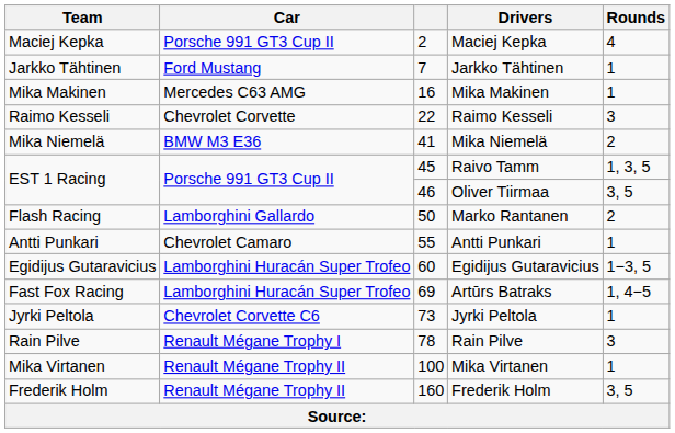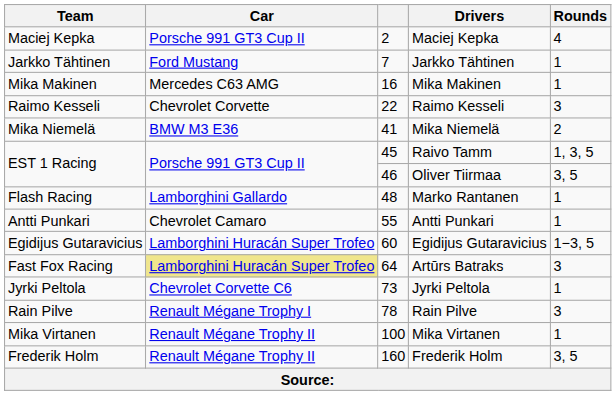Marko Rantanen | column 3: 50 -> 48
Marko Rantanen | Rounds: 2 -> 1
Artūrs Batraks | Car: no background -> khaki background
Artūrs Batraks | column 3: 69 -> 64
Artūrs Batraks | Rounds: 1, 4−5 -> 3
